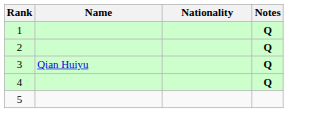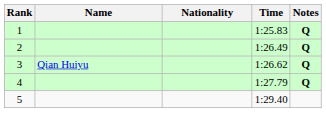+ column: Time | 1:25.83 | 1:26.49 | 1:26.62 | 1:27.79 | 1:29.40
